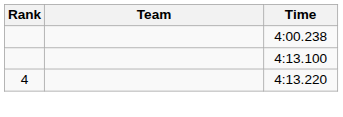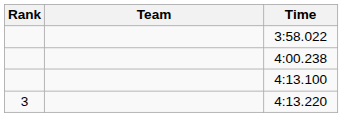+ row: 3:58.022
4:13.220 | Rank: 4 -> 3
